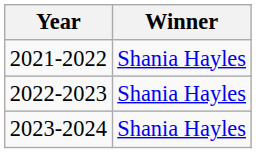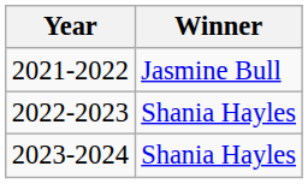2021-2022 | Winner: Shania Hayles -> Jasmine Bull
